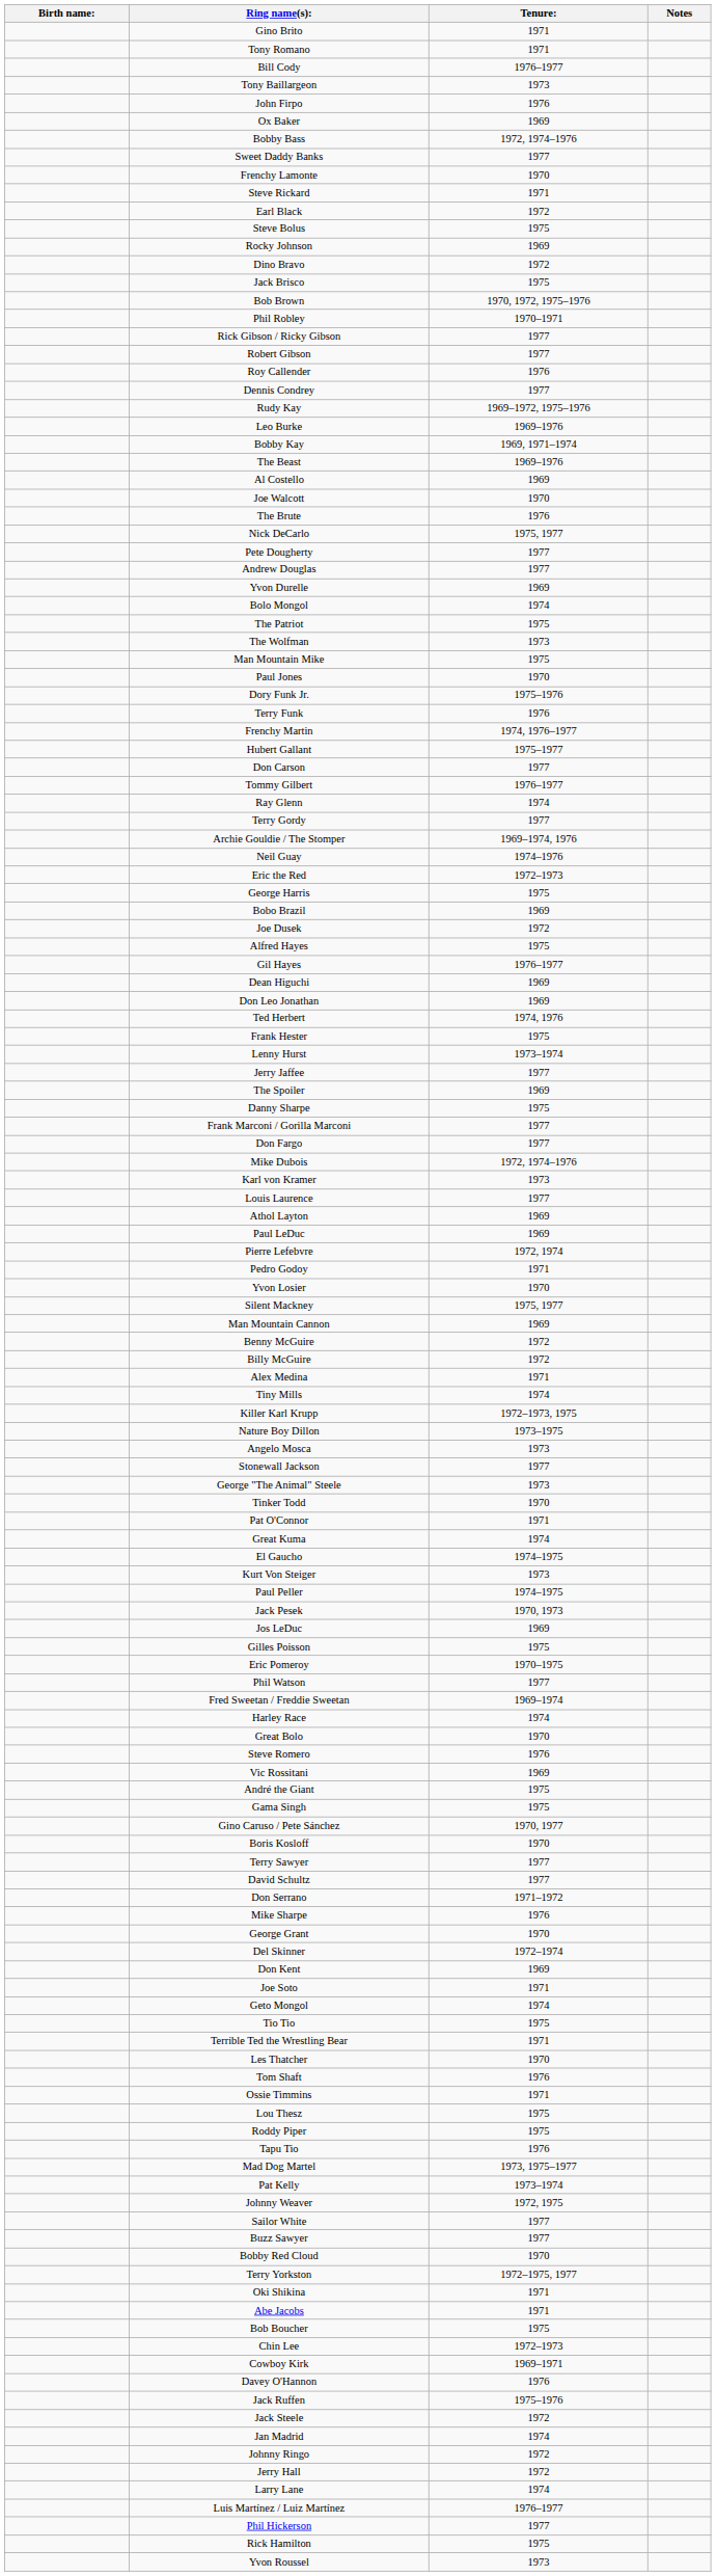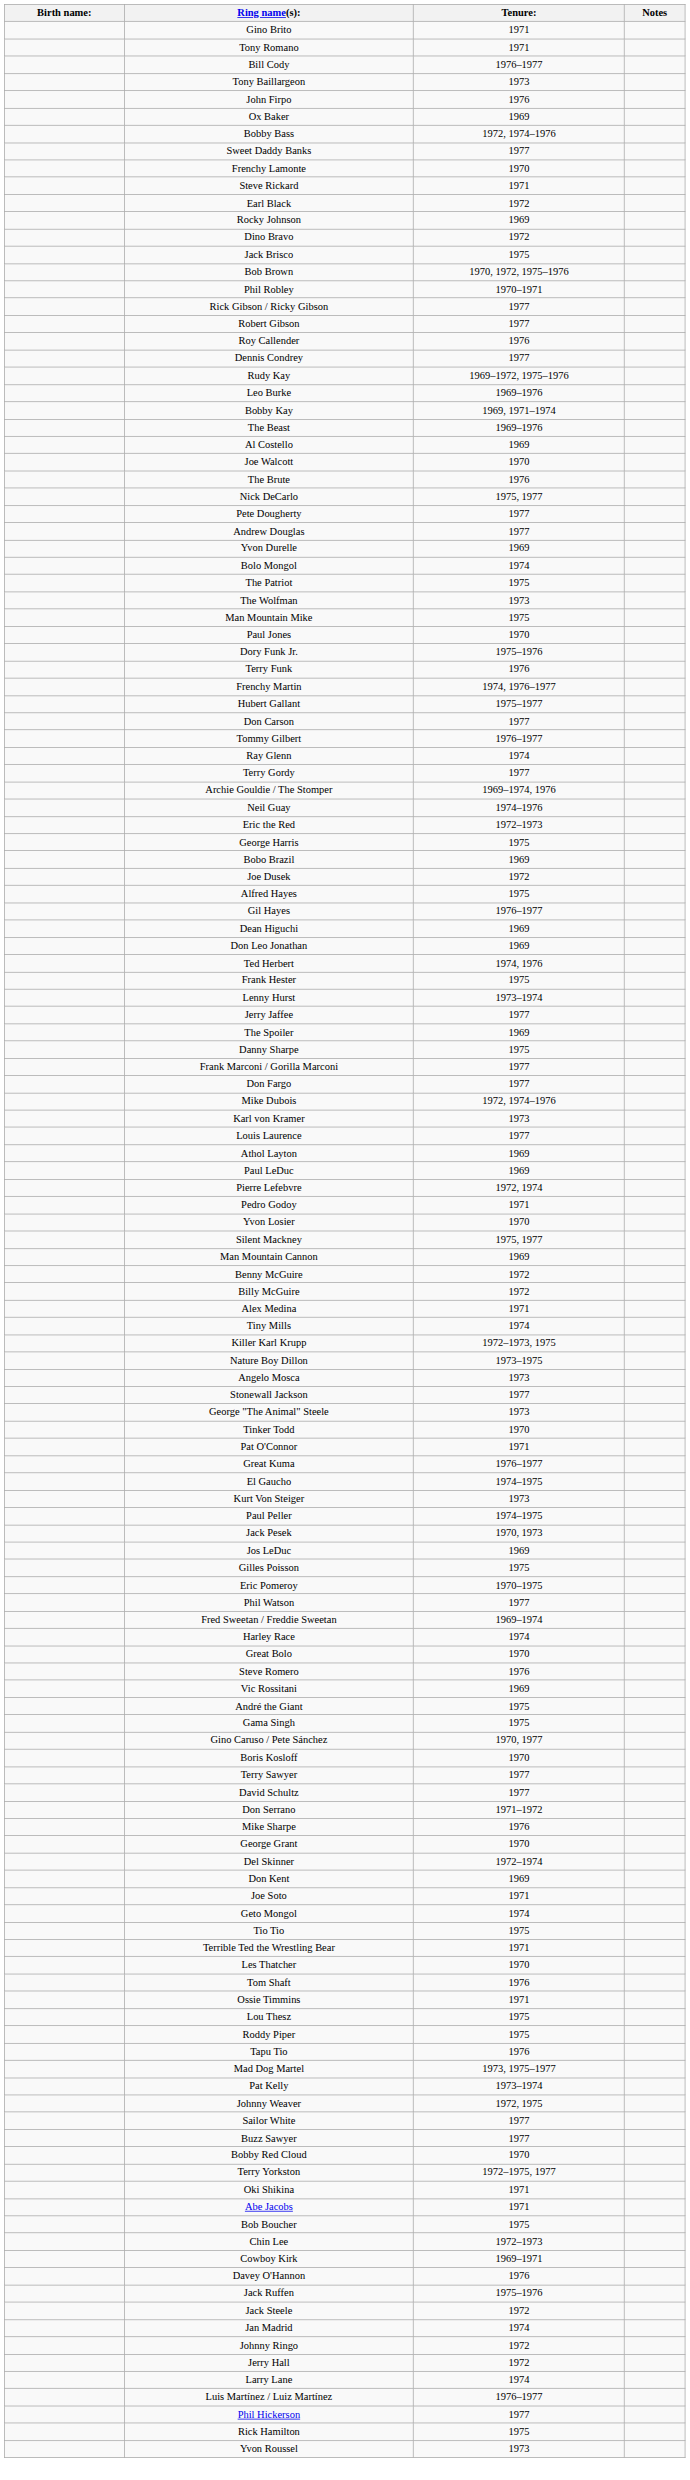- row: Steve Bolus | 1975
Great Kuma | Tenure:: 1974 -> 1976–1977
